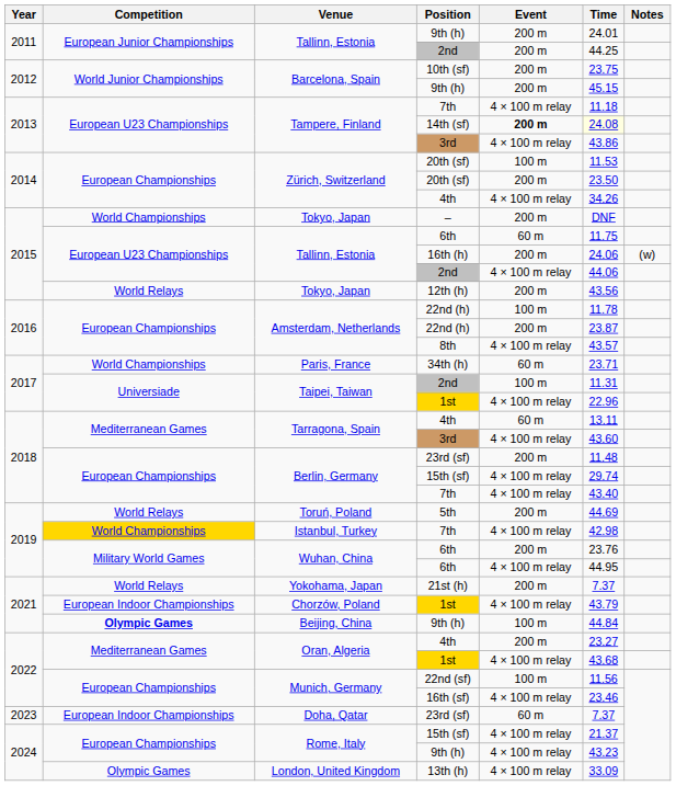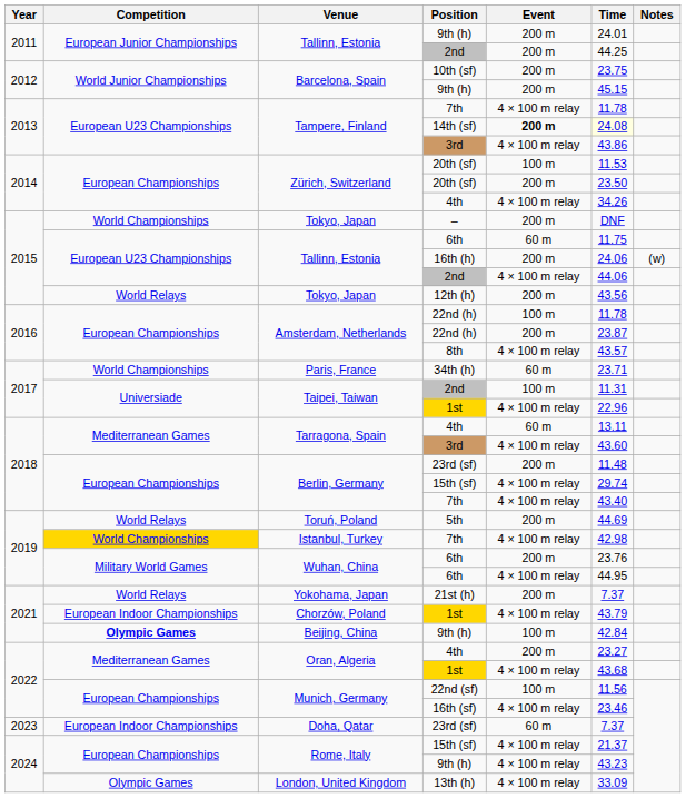2013 / 7th | Time: 11.18 -> 11.78
2021 / 9th (h) | Time: 44.84 -> 42.84
